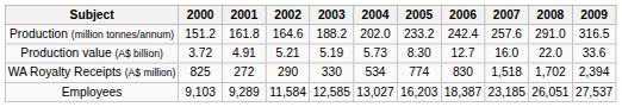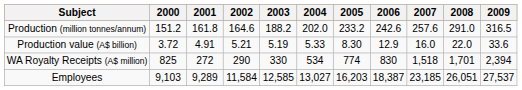Production (million tonnes/annum) | 2006: 242.4 -> 242.6
Production value (A$ billion) | 2004: 5.73 -> 5.33
Production value (A$ billion) | 2006: 12.7 -> 12.9
WA Royalty Receipts (A$ million) | 2008: 1,702 -> 1,701
